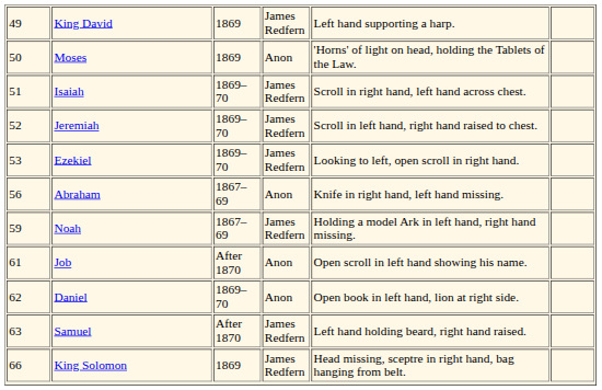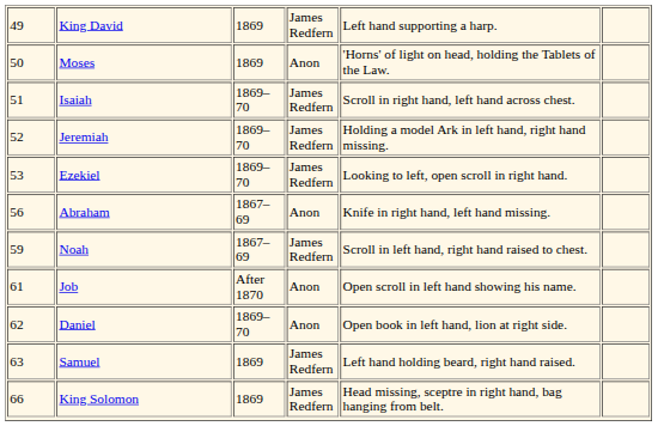Jeremiah | column 5: Scroll in left hand, right hand raised to chest. -> Holding a model Ark in left hand, right hand missing.
Noah | column 5: Holding a model Ark in left hand, right hand missing. -> Scroll in left hand, right hand raised to chest.
Samuel | column 3: After 1870 -> 1869
